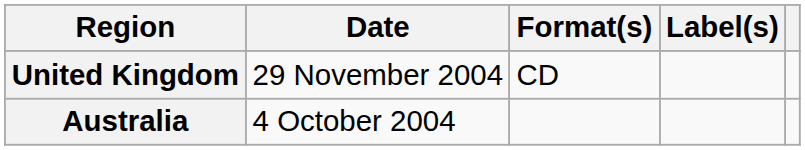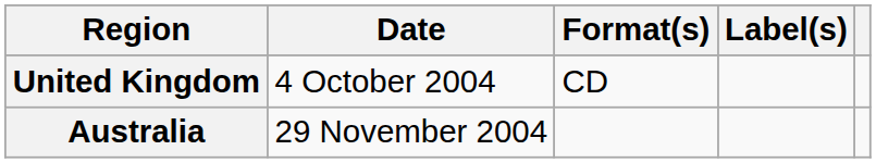United Kingdom | Date: 29 November 2004 -> 4 October 2004
Australia | Date: 4 October 2004 -> 29 November 2004
